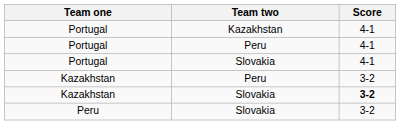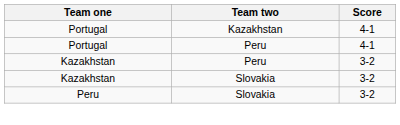- row: Portugal | Slovakia | 4-1
Kazakhstan / Slovakia | Score: bold -> normal
